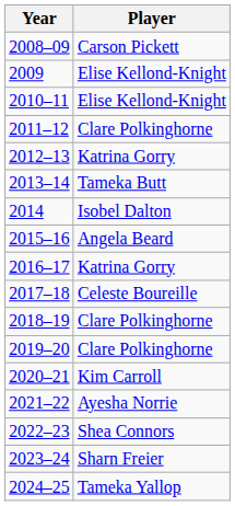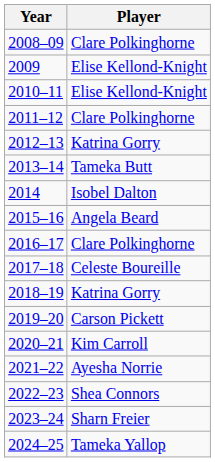2008–09 | Player: Carson Pickett -> Clare Polkinghorne
2016–17 | Player: Katrina Gorry -> Clare Polkinghorne
2018–19 | Player: Clare Polkinghorne -> Katrina Gorry
2019–20 | Player: Clare Polkinghorne -> Carson Pickett
